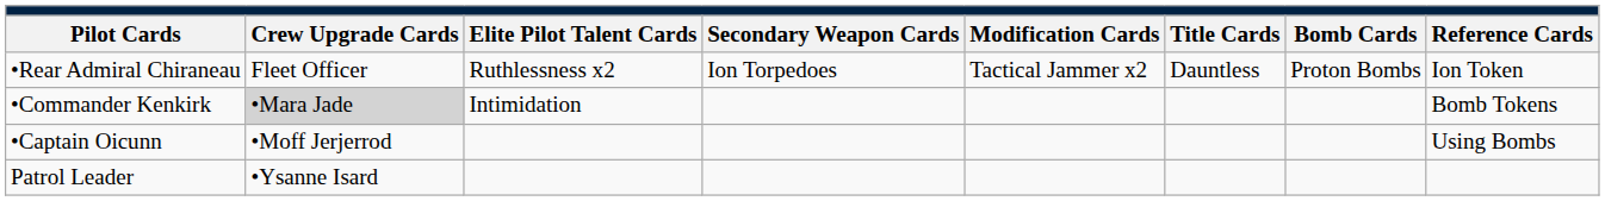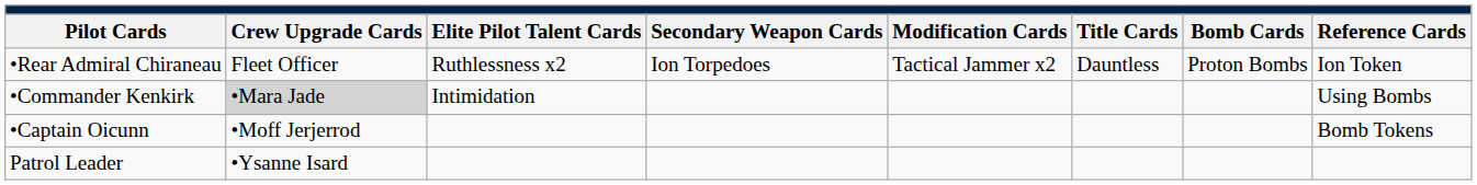•Commander Kenkirk | column 8: Bomb Tokens -> Using Bombs
•Captain Oicunn | column 8: Using Bombs -> Bomb Tokens
